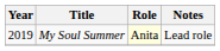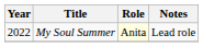My Soul Summer | Year: 2019 -> 2022
